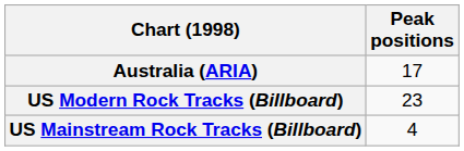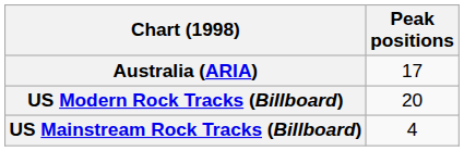US Modern Rock Tracks (Billboard) | Peak positions: 23 -> 20
